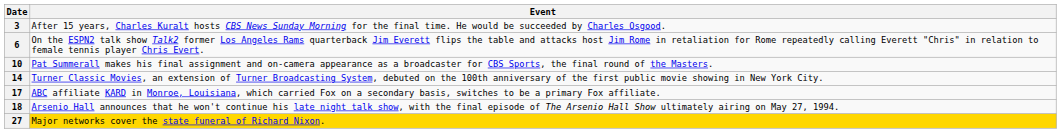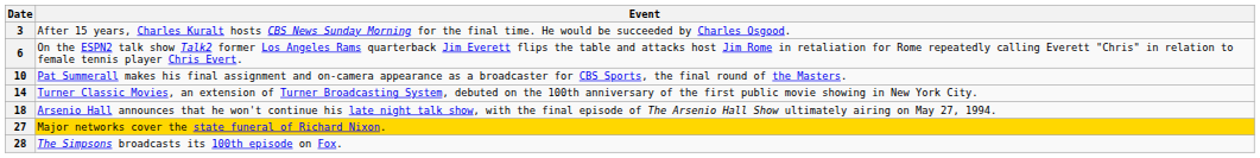- row: 17 | ABC affiliate KARD in Monroe, Louisiana, which carried Fox on a secondary basis, switches to be a primary Fox affiliate.
+ row: 28 | The Simpsons broadcasts its 100th episode on Fox.
